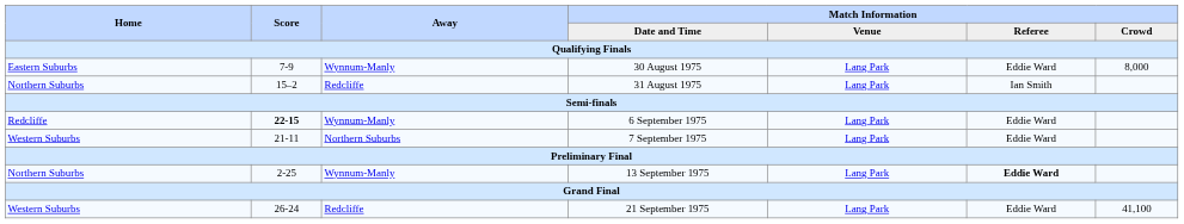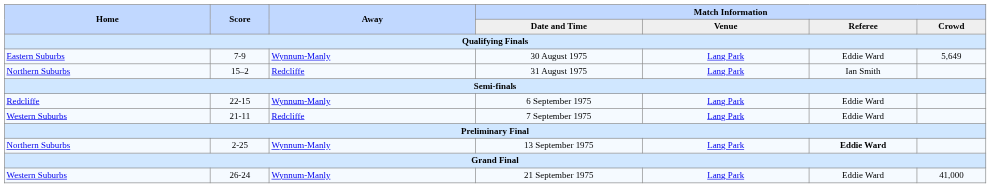30 August 1975 | Match Information / Crowd: 8,000 -> 5,649
6 September 1975 | Score: bold -> normal
7 September 1975 | Away: Northern Suburbs -> Redcliffe
21 September 1975 | Away: Redcliffe -> Wynnum-Manly
21 September 1975 | Match Information / Crowd: 41,100 -> 41,000
